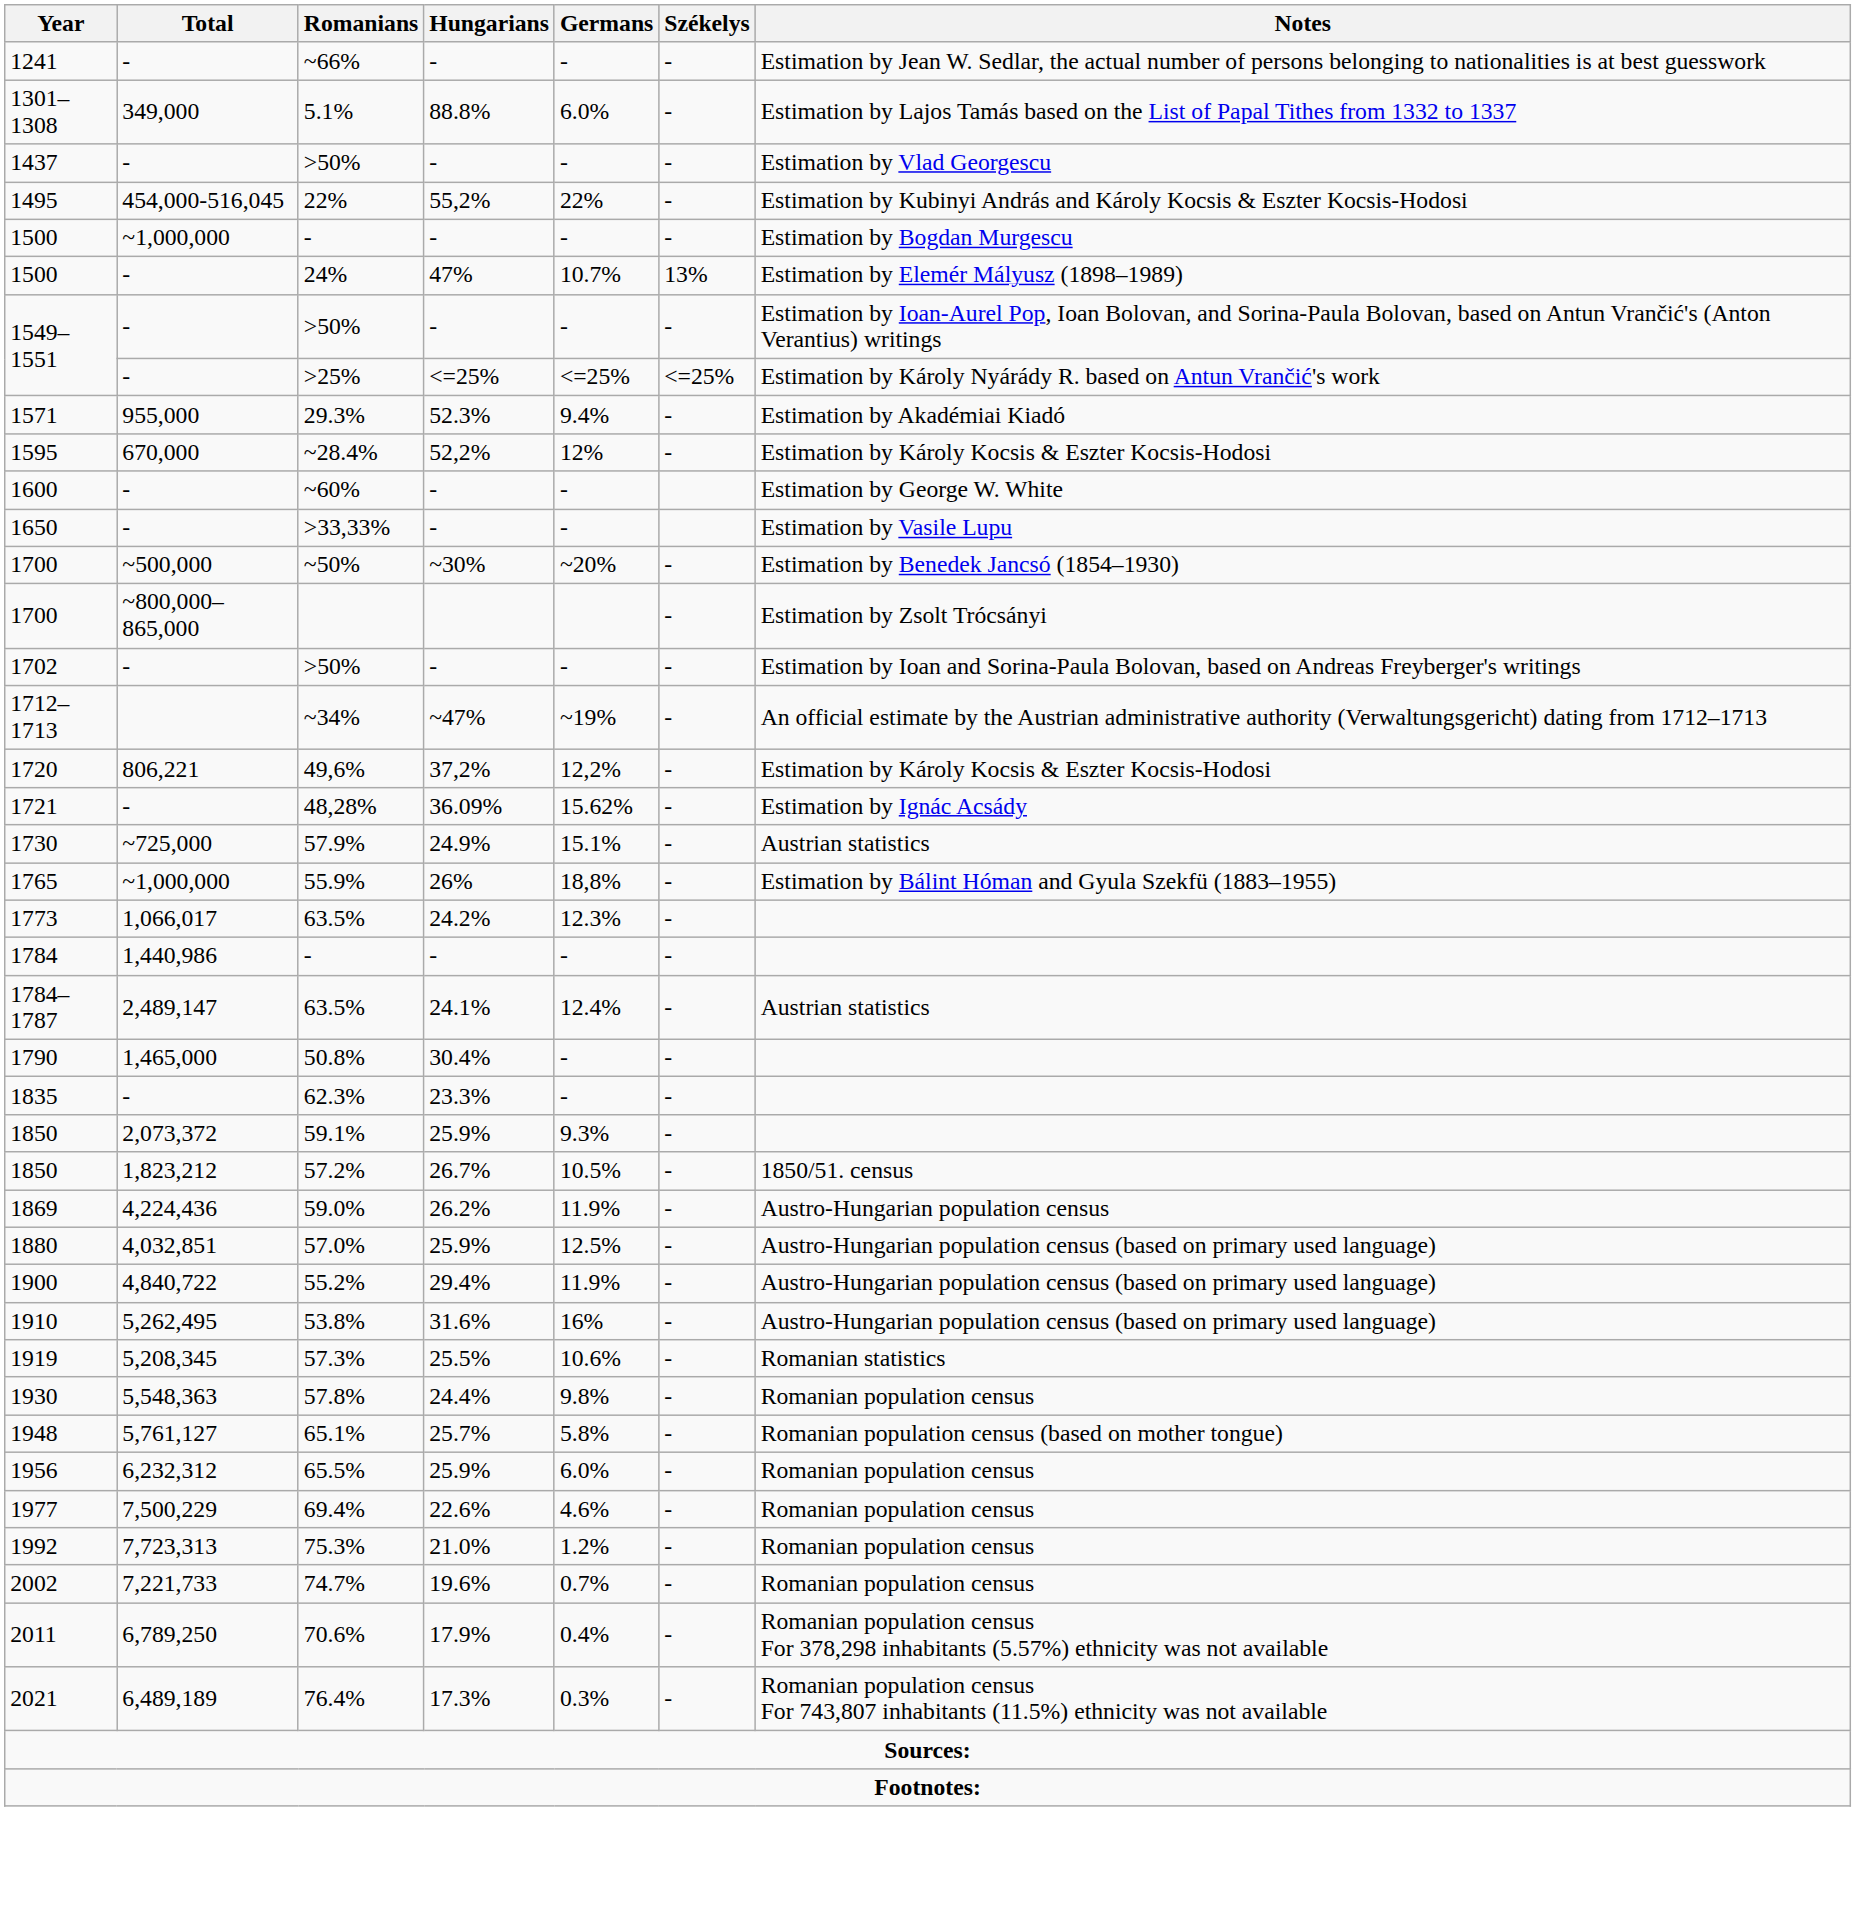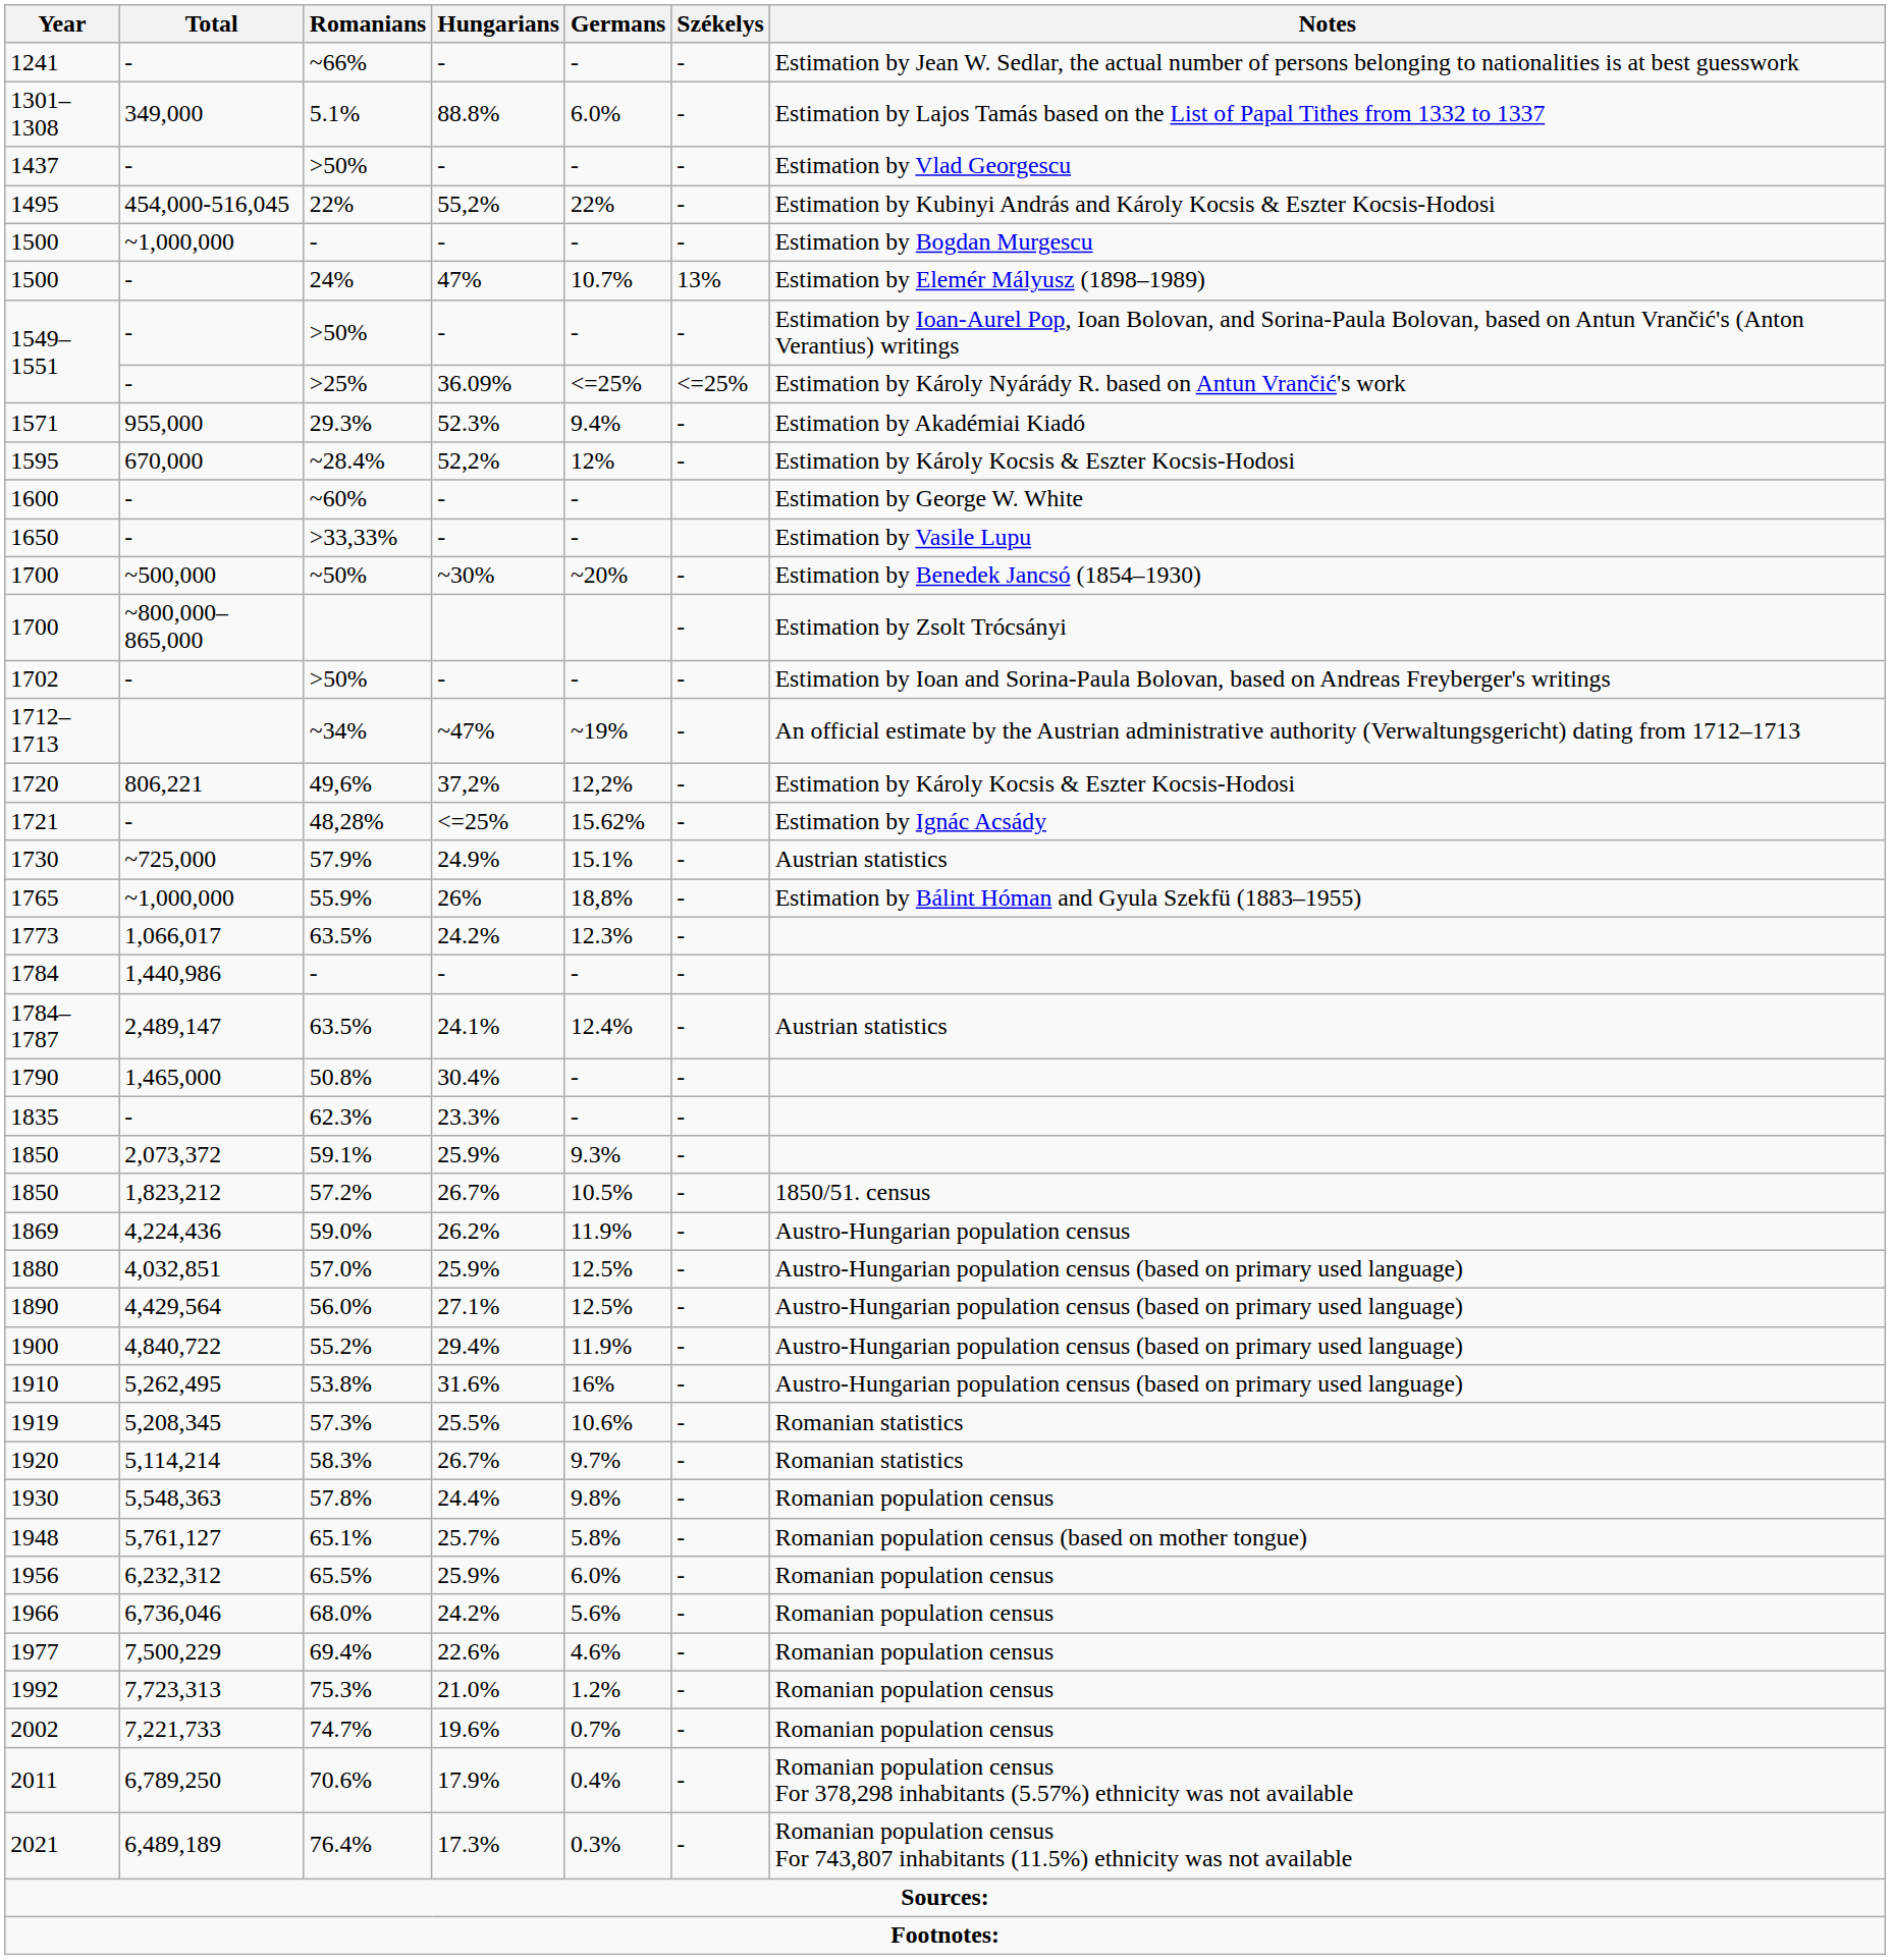1549–1551 / >25% | Hungarians: <=25% -> 36.09%
1721 | Hungarians: 36.09% -> <=25%
+ row: 1890 | 4,429,564 | 56.0% | 27.1% | 12.5% | - | Austro-Hungarian population census (based on primary used language)
+ row: 1920 | 5,114,214 | 58.3% | 26.7% | 9.7% | - | Romanian statistics
+ row: 1966 | 6,736,046 | 68.0% | 24.2% | 5.6% | - | Romanian population census
